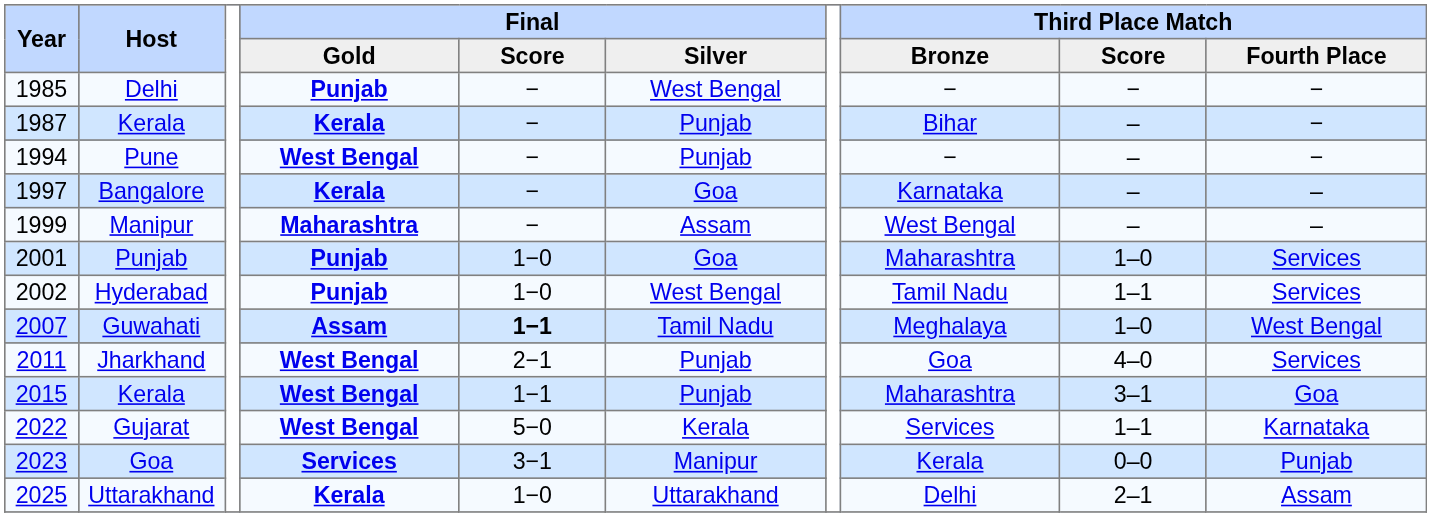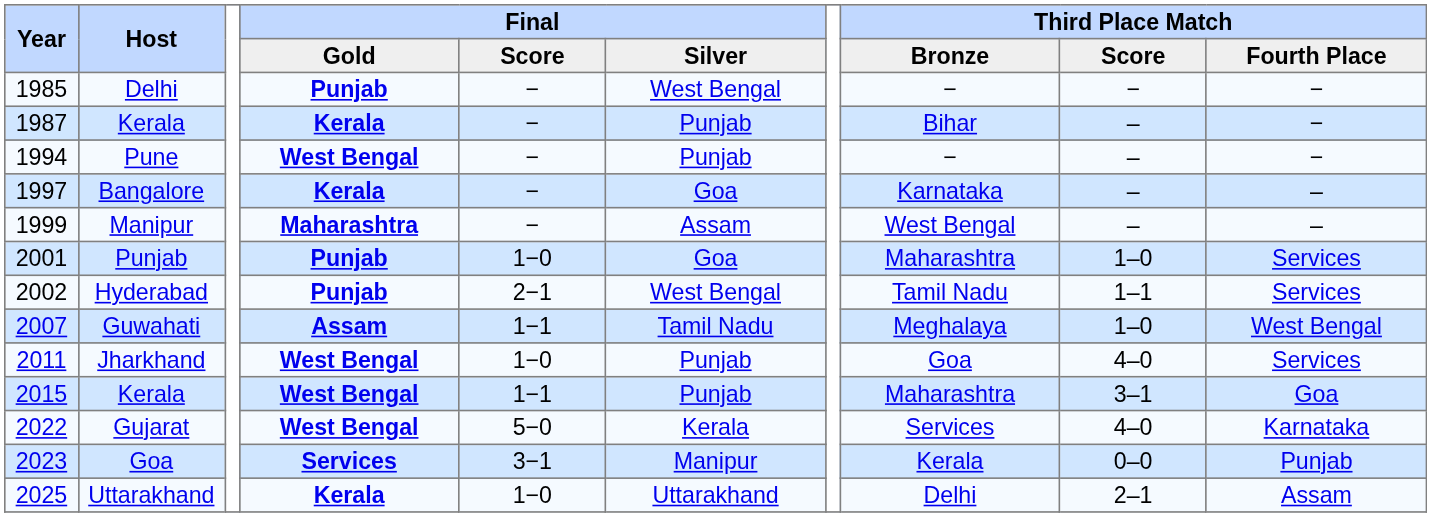Hyderabad | Final / Score: 1−0 -> 2−1
Guwahati | Final / Score: bold -> normal
Jharkhand | Final / Score: 2−1 -> 1−0
Gujarat | Third Place Match / Score: 1–1 -> 4–0
